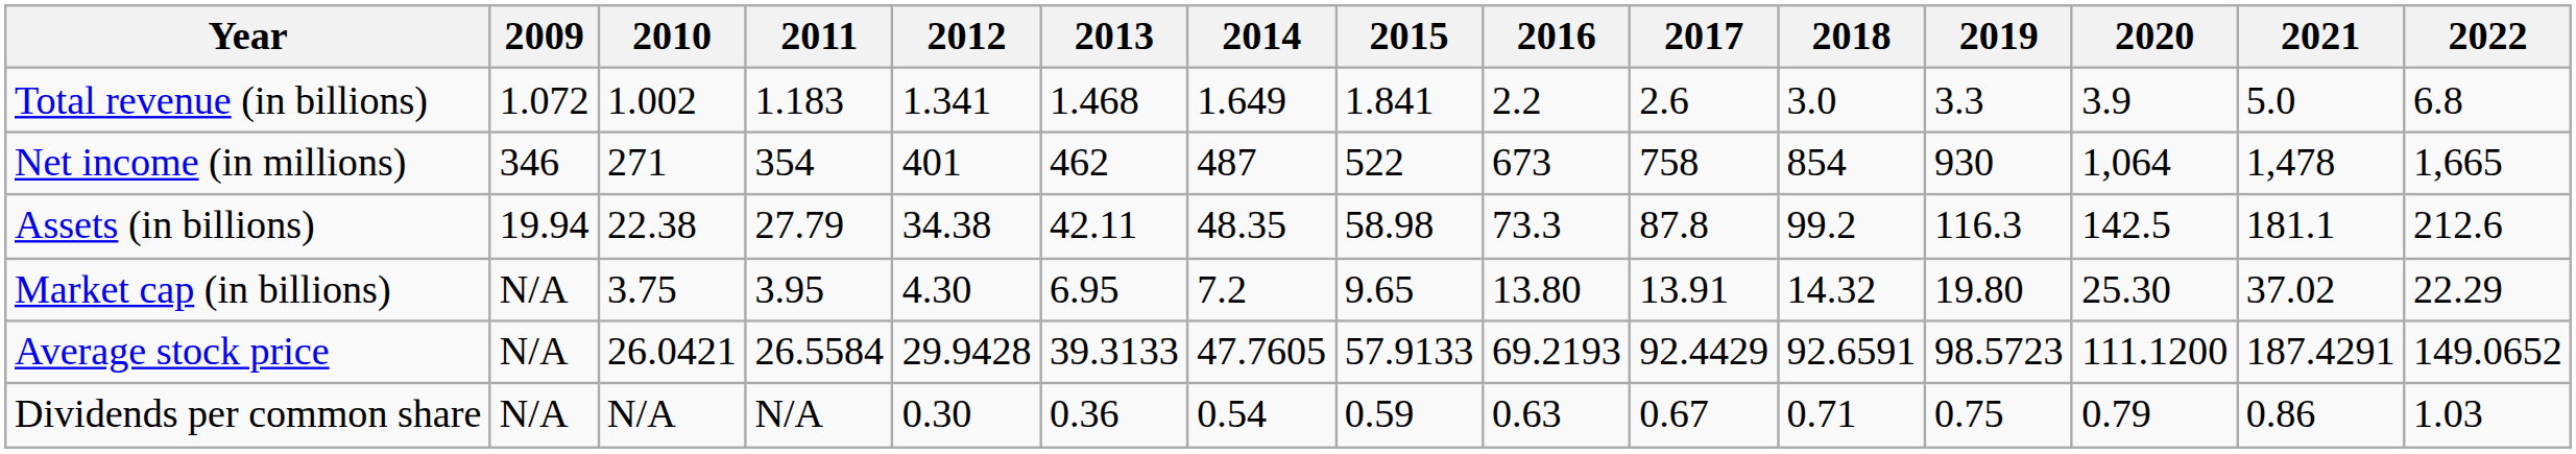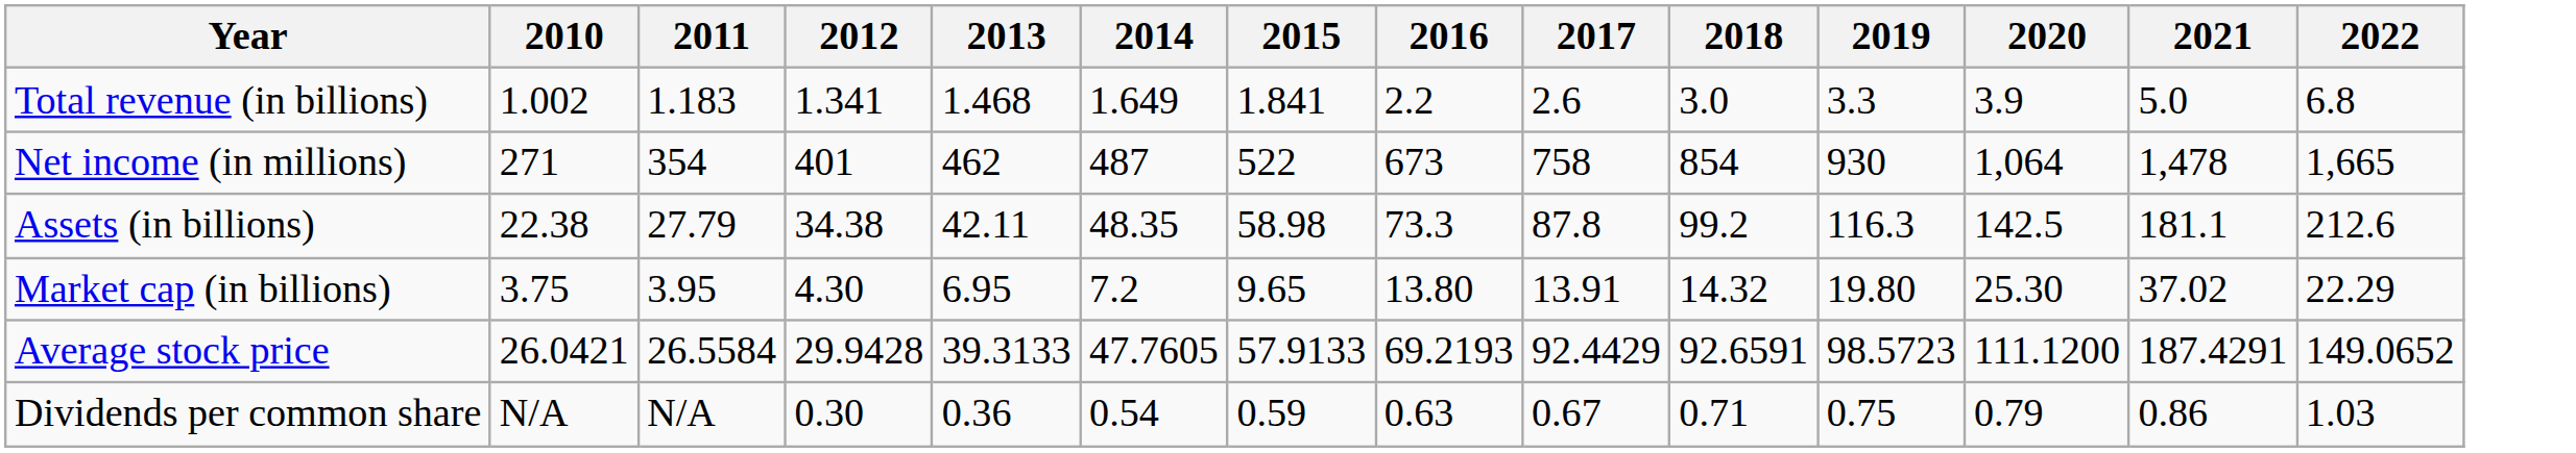- column: 2009 | 1.072 | 346 | 19.94 | N/A | N/A | N/A
